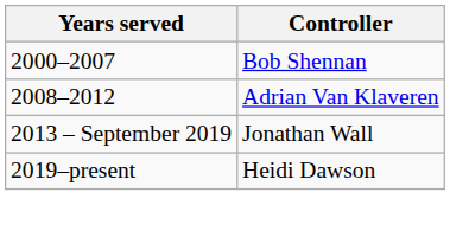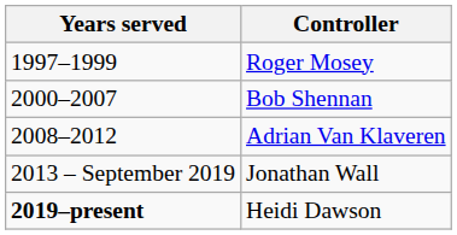+ row: 1997–1999 | Roger Mosey
Heidi Dawson | Years served: normal -> bold
